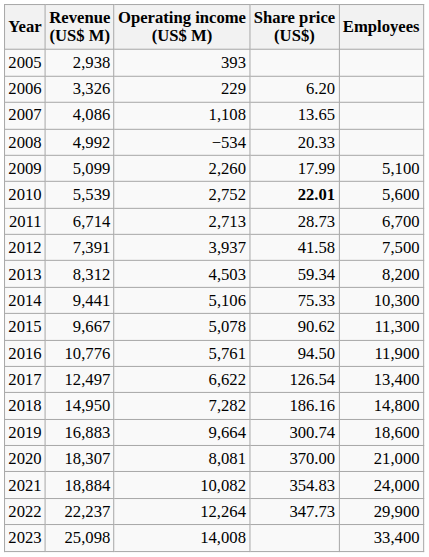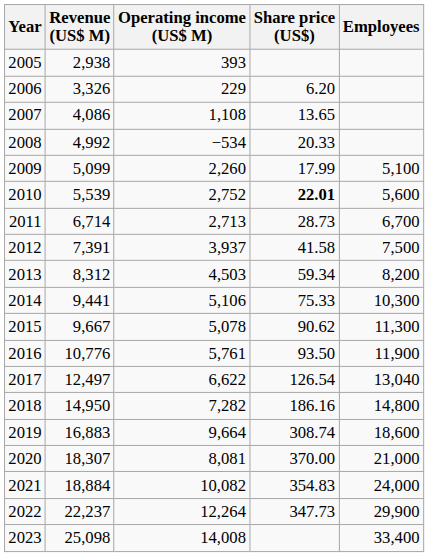2016 | Share price (US$): 94.50 -> 93.50
2017 | Employees: 13,400 -> 13,040
2019 | Share price (US$): 300.74 -> 308.74
